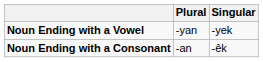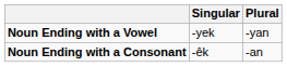columns swapped: Singular <-> Plural
